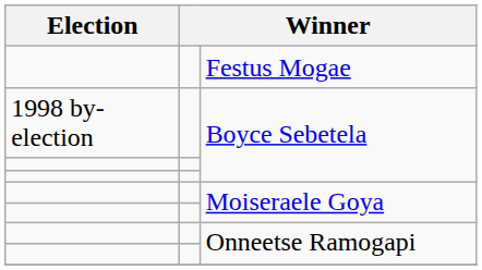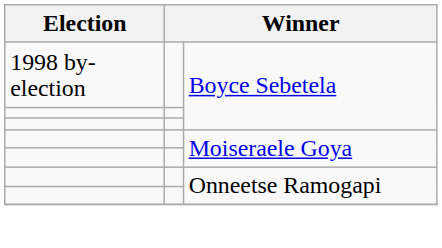- row: Festus Mogae
